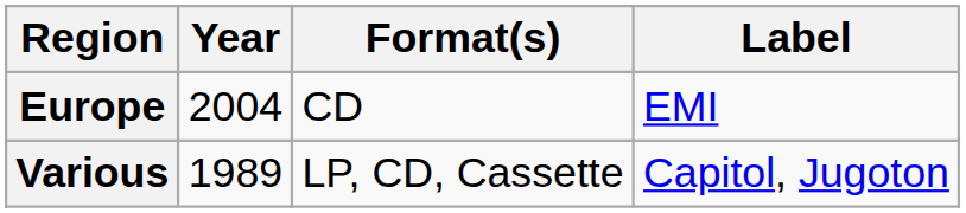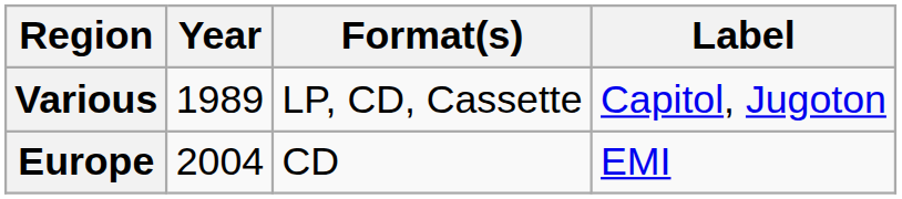rows swapped: Various <-> Europe
